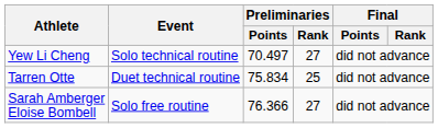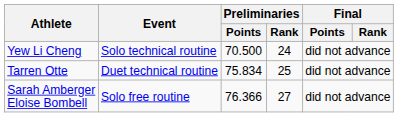Yew Li Cheng | Preliminaries / Points: 70.497 -> 70.500
Yew Li Cheng | Preliminaries / Rank: 27 -> 24
